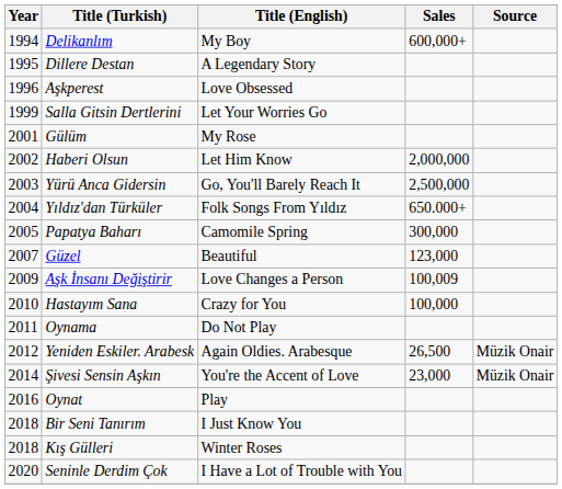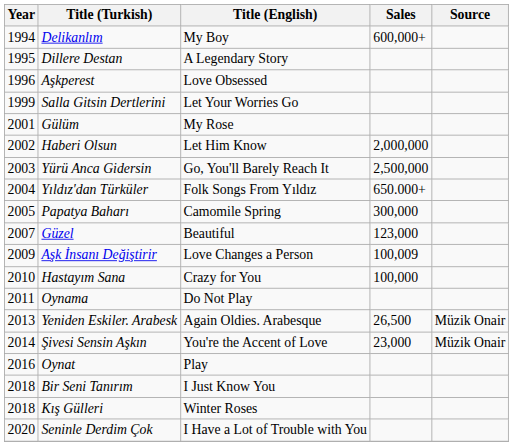Yeniden Eskiler. Arabesk | Year: 2012 -> 2013
